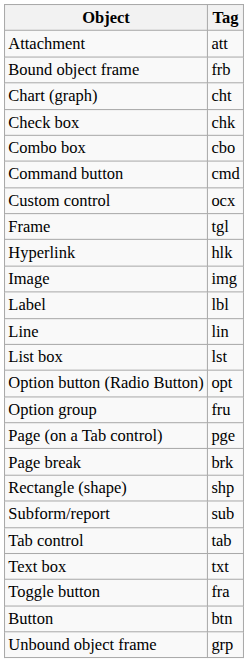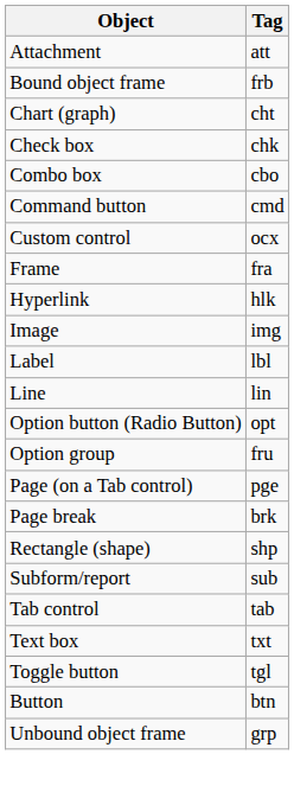Frame | Tag: tgl -> fra
- row: List box | lst
Toggle button | Tag: fra -> tgl
